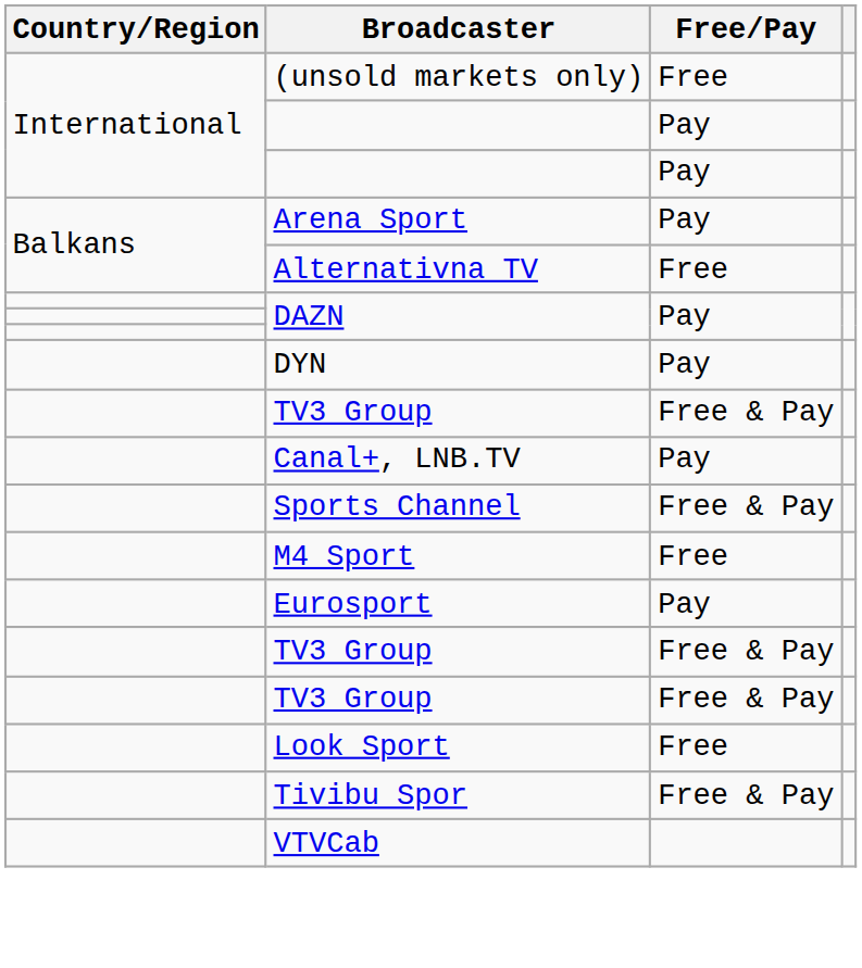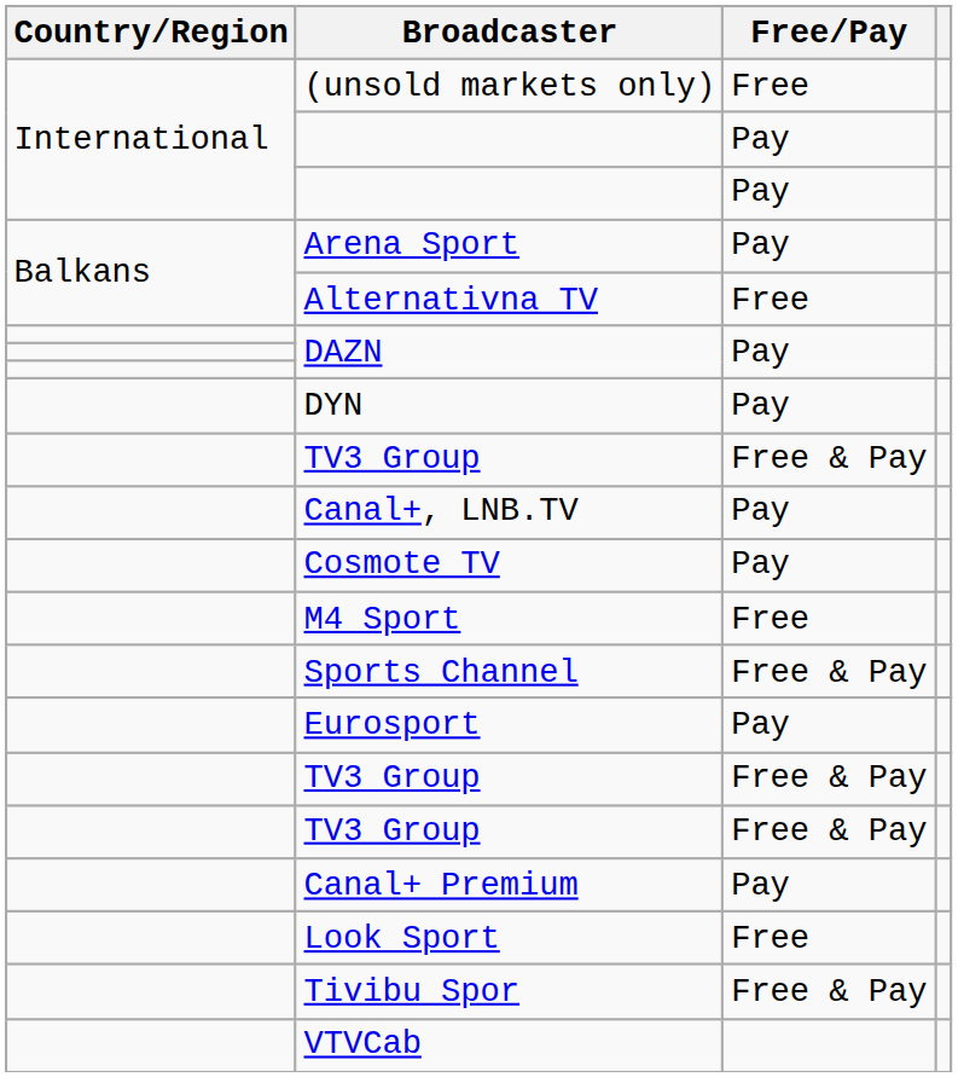+ row: Cosmote TV | Pay
rows swapped: M4 Sport <-> Sports Channel
+ row: Canal+ Premium | Pay
